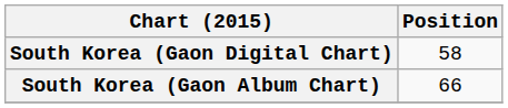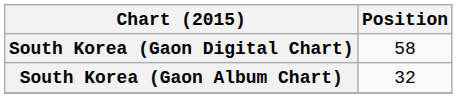South Korea (Gaon Album Chart) | Position: 66 -> 32
